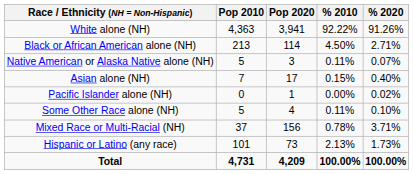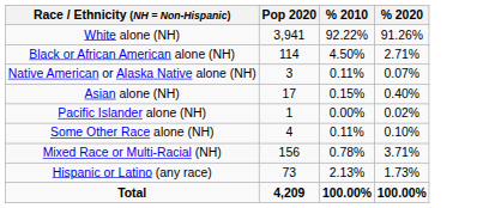- column: Pop 2010 | 4,363 | 213 | 5 | 7 | 0 | 5 | 37 | 101 | 4,731
